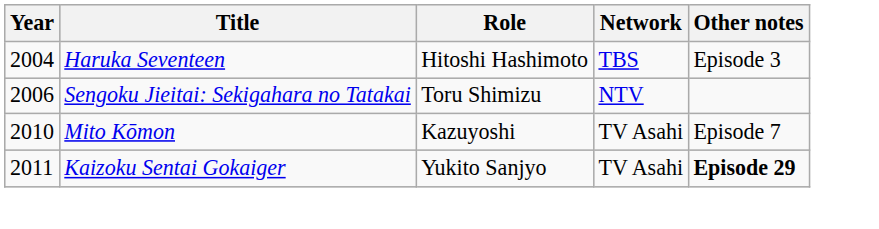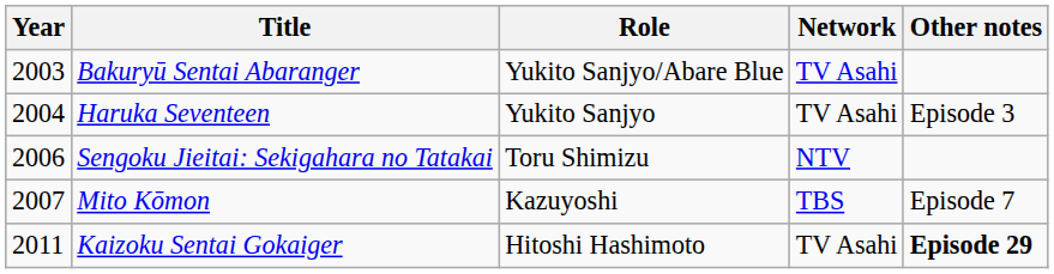+ row: 2003 | Bakuryū Sentai Abaranger | Yukito Sanjyo/Abare Blue | TV Asahi
Haruka Seventeen | Role: Hitoshi Hashimoto -> Yukito Sanjyo
Haruka Seventeen | Network: TBS -> TV Asahi
Mito Kōmon | Year: 2010 -> 2007
Mito Kōmon | Network: TV Asahi -> TBS
Kaizoku Sentai Gokaiger | Role: Yukito Sanjyo -> Hitoshi Hashimoto
